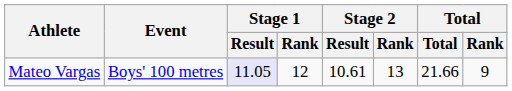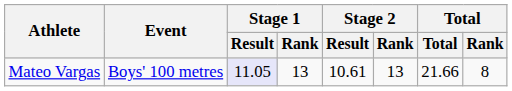Mateo Vargas | Stage 1 / Rank: 12 -> 13
Mateo Vargas | Total / Rank: 9 -> 8
